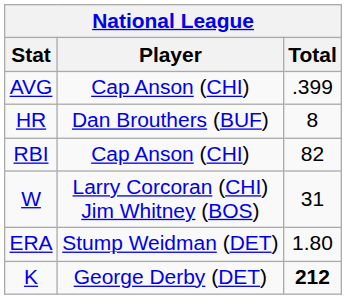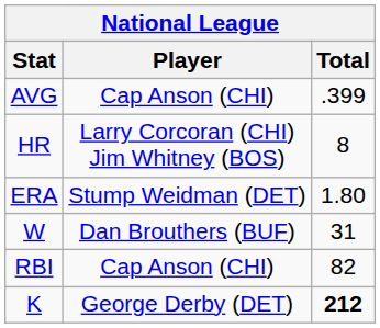HR | Player: Dan Brouthers (BUF) -> Larry Corcoran (CHI) Jim Whitney (BOS)
rows swapped: RBI <-> ERA
W | Player: Larry Corcoran (CHI) Jim Whitney (BOS) -> Dan Brouthers (BUF)
